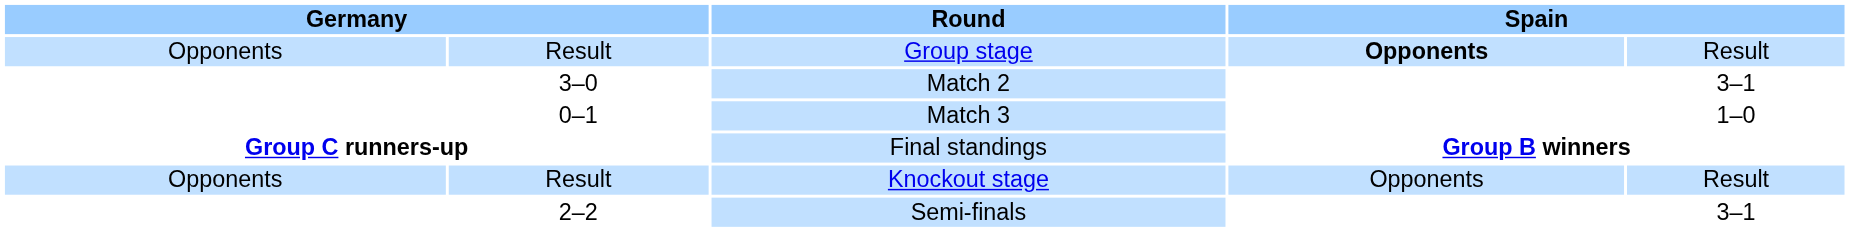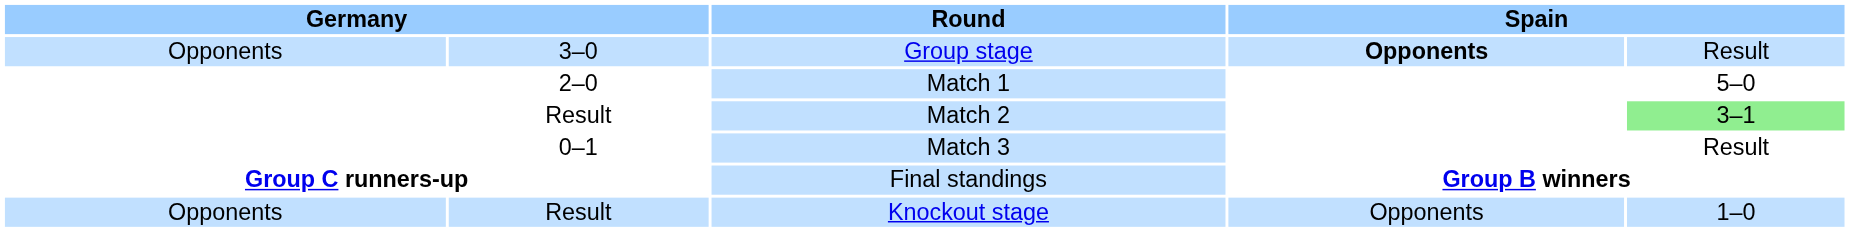Group stage | column 2: Result -> 3–0
+ row: 2–0 | Match 1 | 5–0
Match 2 | column 2: 3–0 -> Result
Match 2 | column 5: no background -> lightgreen background
Match 3 | column 5: 1–0 -> Result
Knockout stage | column 5: Result -> 1–0
- row: 2–2 | Semi-finals | 3–1
